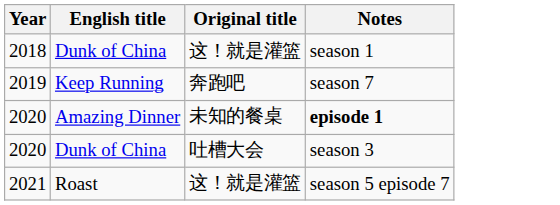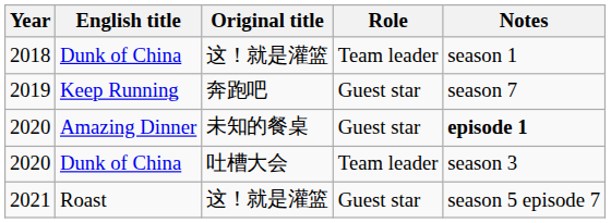+ column: Role | Team leader | Guest star | Guest star | Team leader | Guest star
